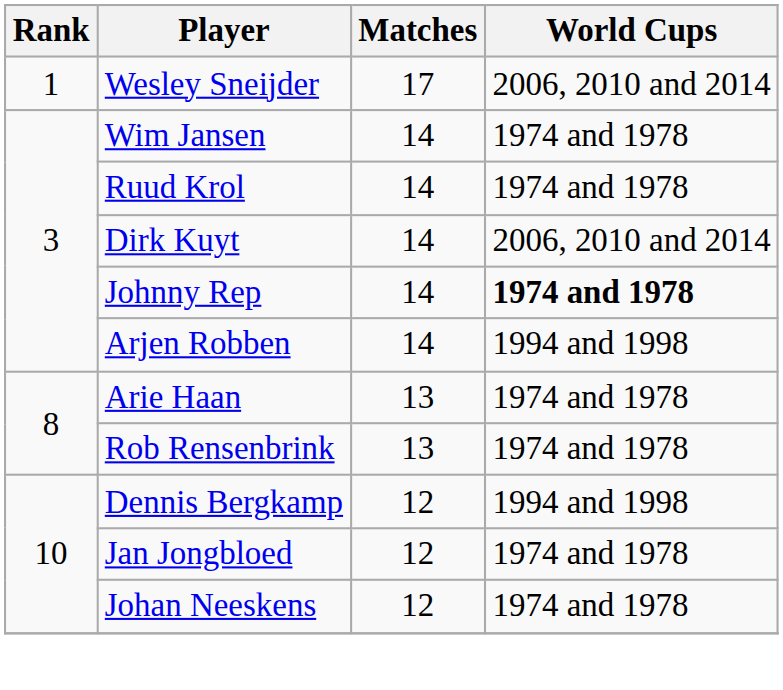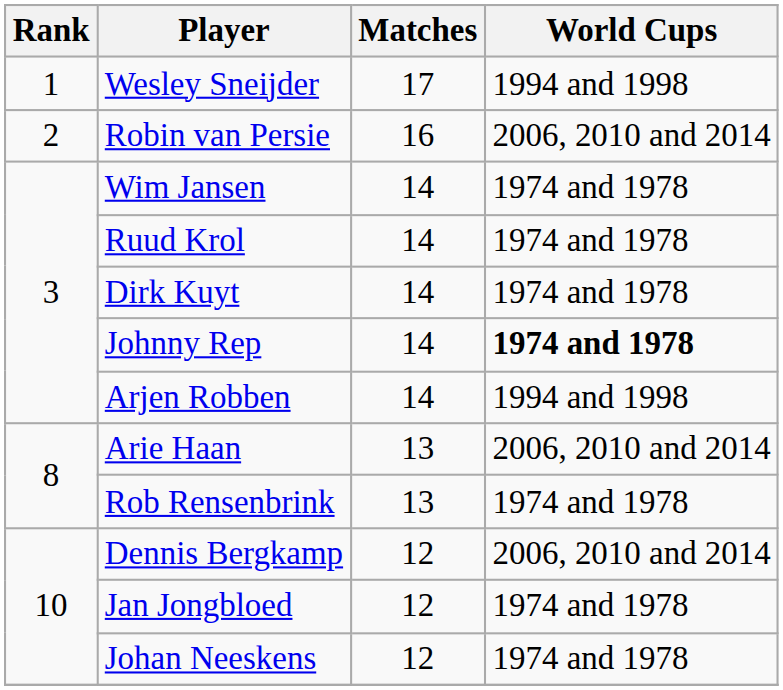Wesley Sneijder | World Cups: 2006, 2010 and 2014 -> 1994 and 1998
+ row: 2 | Robin van Persie | 16 | 2006, 2010 and 2014
Dirk Kuyt | World Cups: 2006, 2010 and 2014 -> 1974 and 1978
Arie Haan | World Cups: 1974 and 1978 -> 2006, 2010 and 2014
Dennis Bergkamp | World Cups: 1994 and 1998 -> 2006, 2010 and 2014
